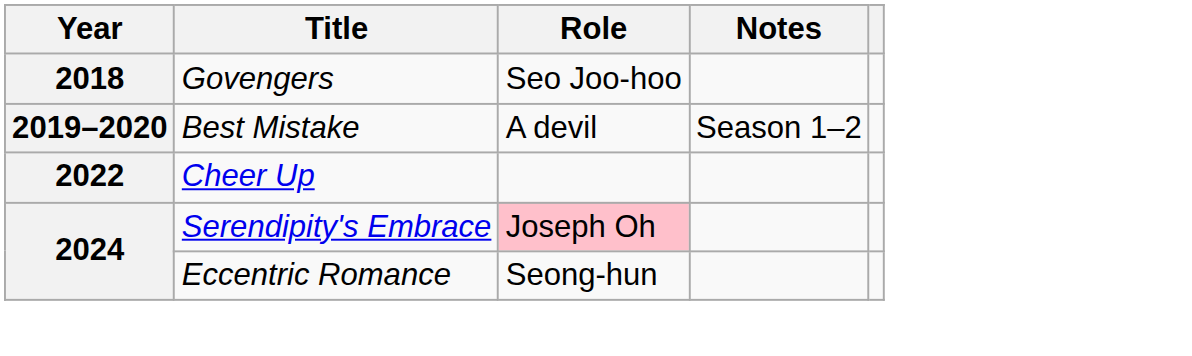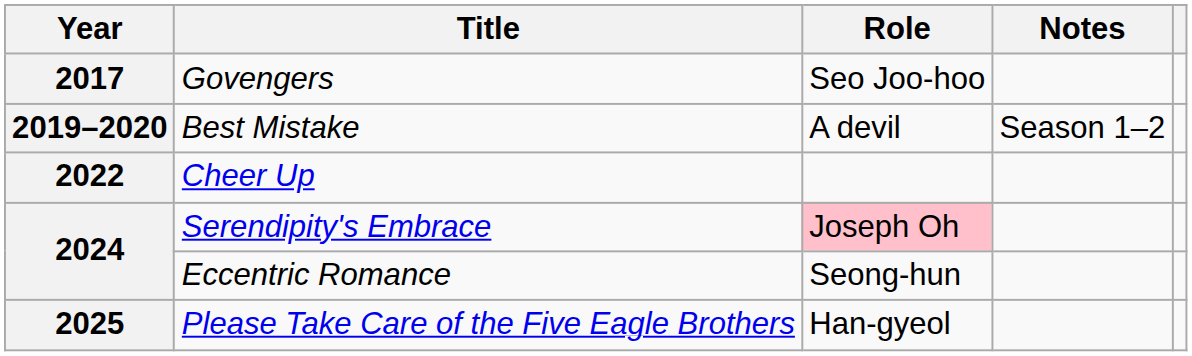Govengers | Year: 2018 -> 2017
+ row: 2025 | Please Take Care of the Five Eagle Brothers | Han-gyeol
